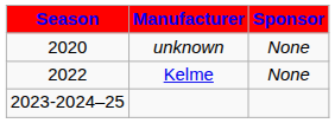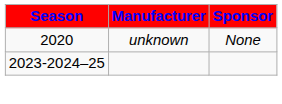- row: 2022 | Kelme | None
